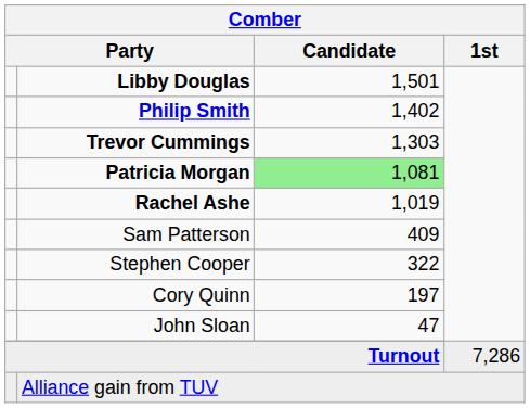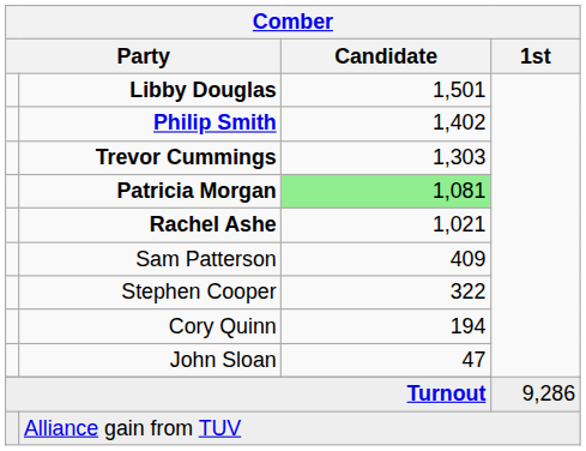Rachel Ashe | Comber / Candidate: 1,019 -> 1,021
Cory Quinn | Comber / Candidate: 197 -> 194
Turnout | Comber / 1st: 7,286 -> 9,286
